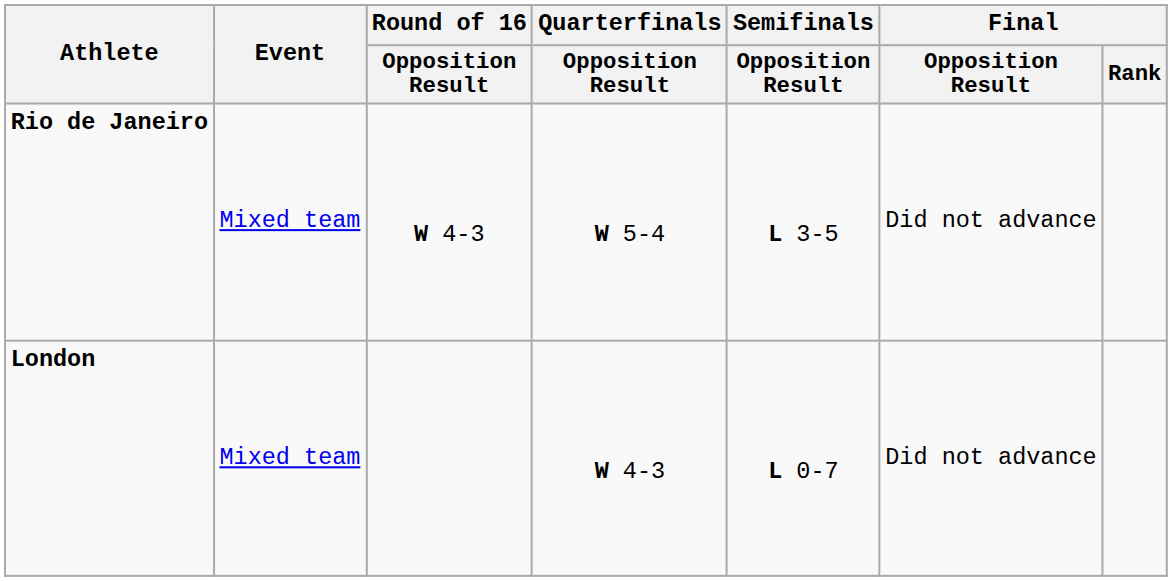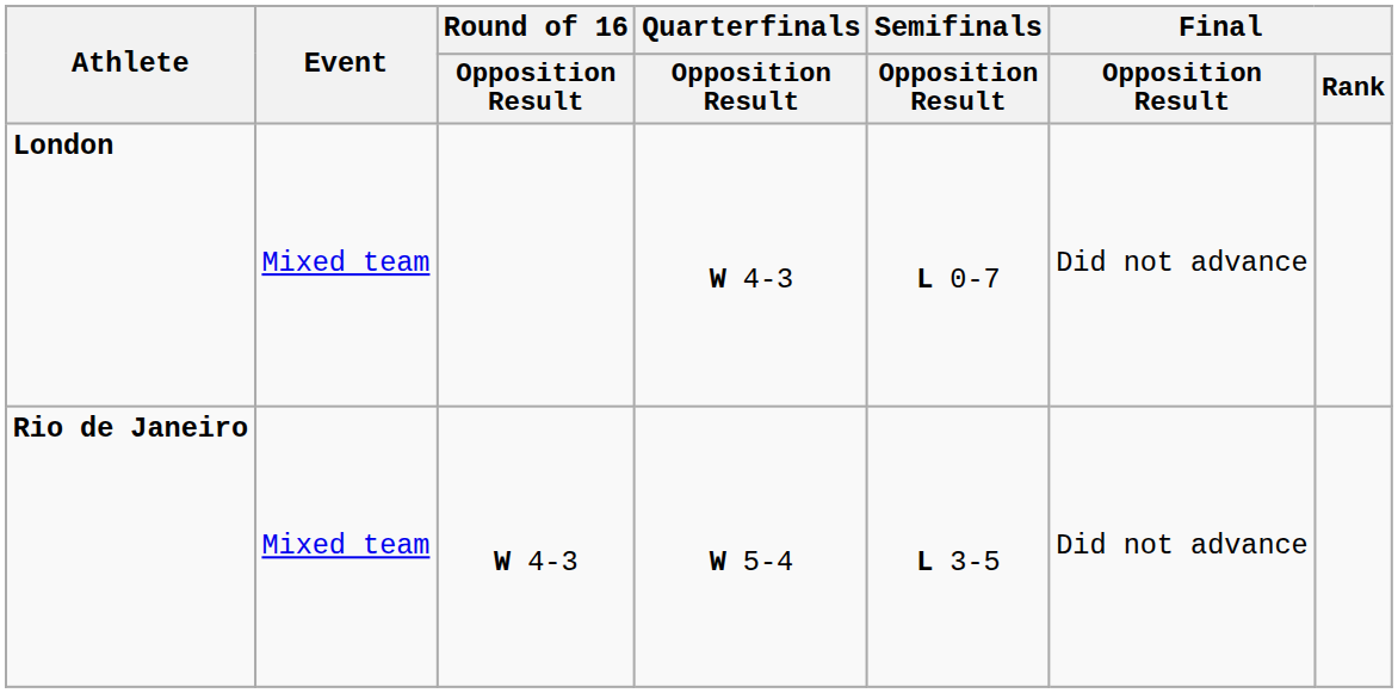rows swapped: Rio de Janeiro <-> London
